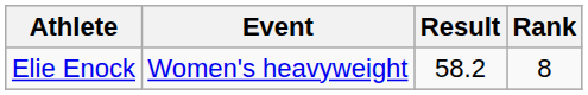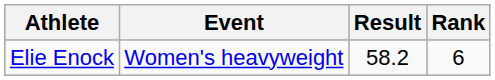Elie Enock | Rank: 8 -> 6
